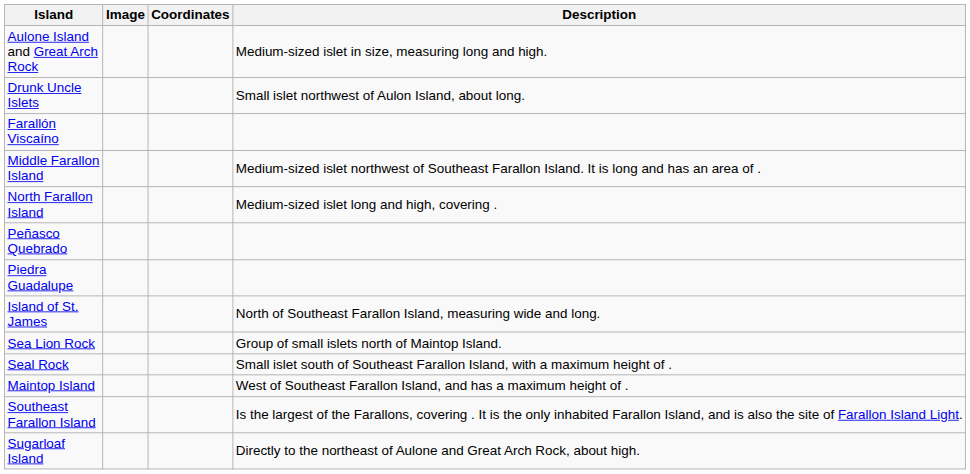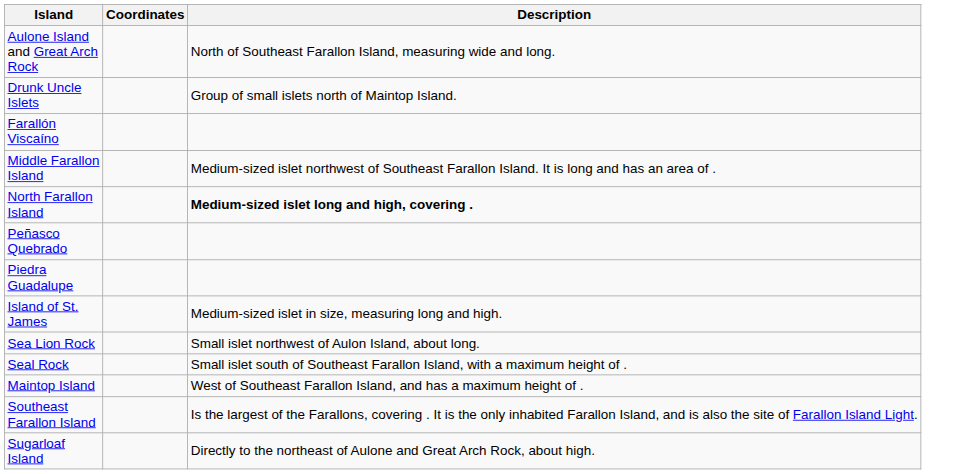- column: Image
Aulone Island and Great Arch Rock | Description: Medium-sized islet in size, measuring long and high. -> North of Southeast Farallon Island, measuring wide and long.
Drunk Uncle Islets | Description: Small islet northwest of Aulon Island, about long. -> Group of small islets north of Maintop Island.
North Farallon Island | Description: normal -> bold
Island of St. James | Description: North of Southeast Farallon Island, measuring wide and long. -> Medium-sized islet in size, measuring long and high.
Sea Lion Rock | Description: Group of small islets north of Maintop Island. -> Small islet northwest of Aulon Island, about long.
